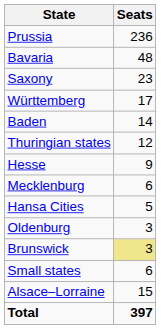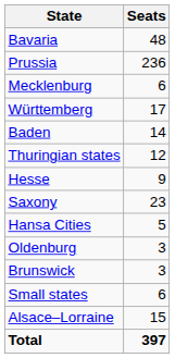rows swapped: Prussia <-> Bavaria
rows swapped: Saxony <-> Mecklenburg
Brunswick | Seats: khaki background -> no background
